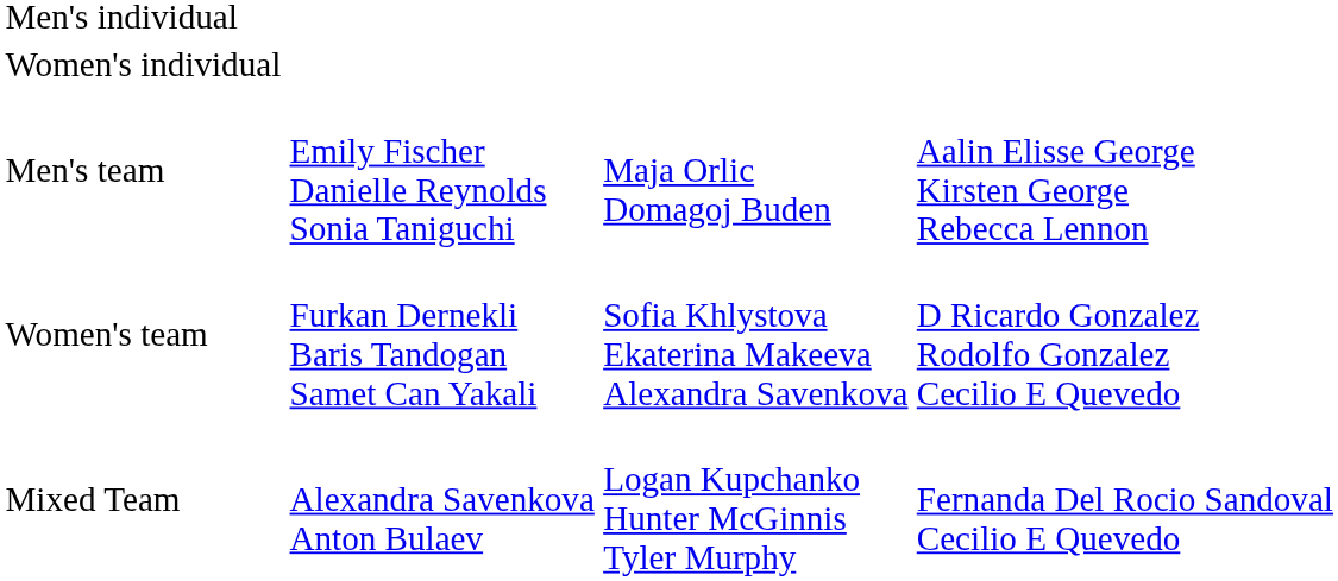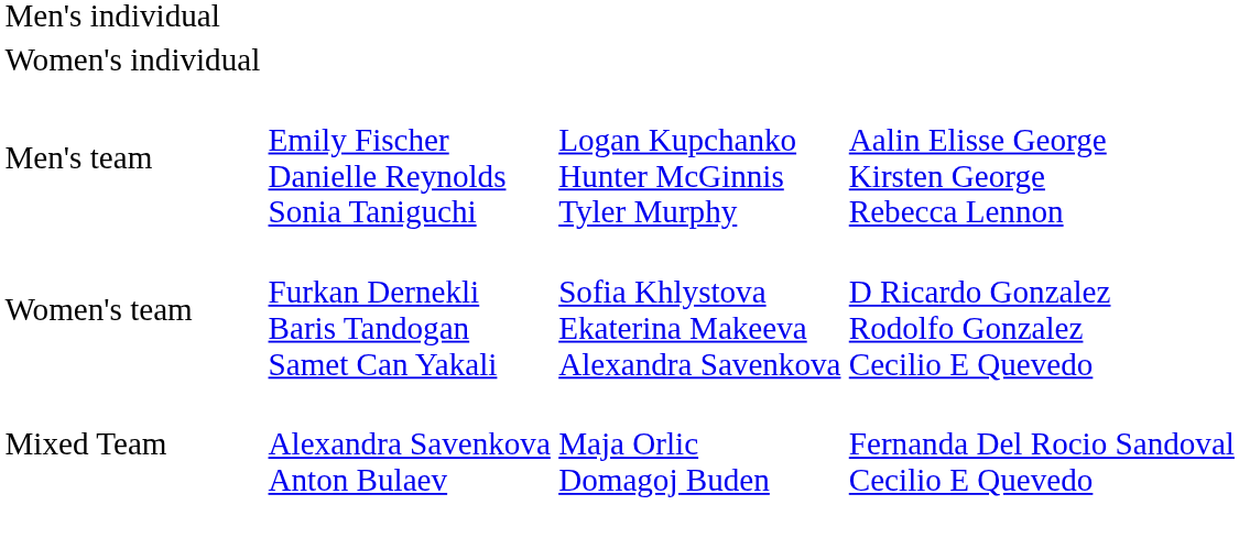Men's team | column 3: Maja Orlic Domagoj Buden -> Logan Kupchanko Hunter McGinnis Tyler Murphy
Mixed Team | column 3: Logan Kupchanko Hunter McGinnis Tyler Murphy -> Maja Orlic Domagoj Buden
